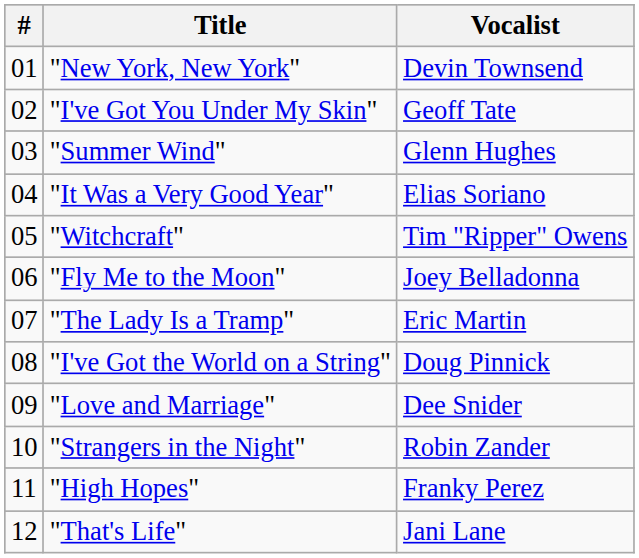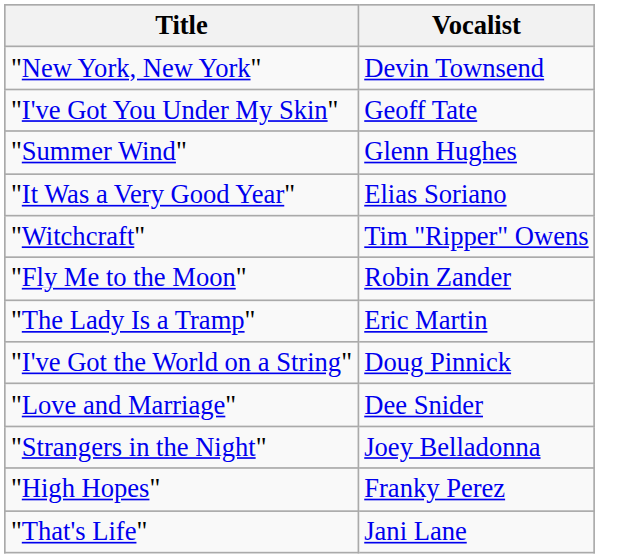- column: # | 01 | 02 | 03 | 04 | 05 | 06 | 07 | 08 | 09 | 10 | 11 | 12
"Fly Me to the Moon" | Vocalist: Joey Belladonna -> Robin Zander
"Strangers in the Night" | Vocalist: Robin Zander -> Joey Belladonna
